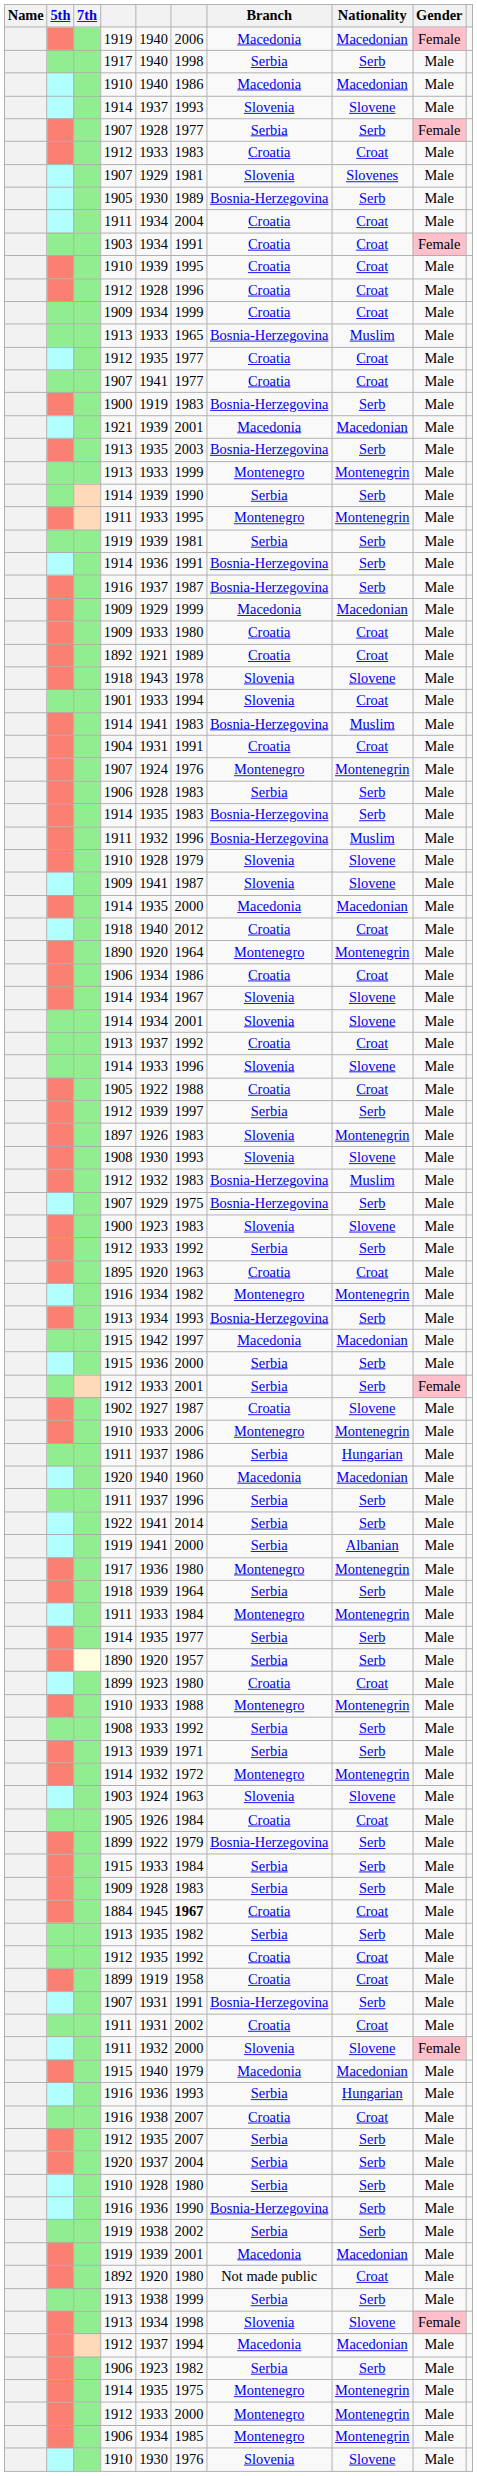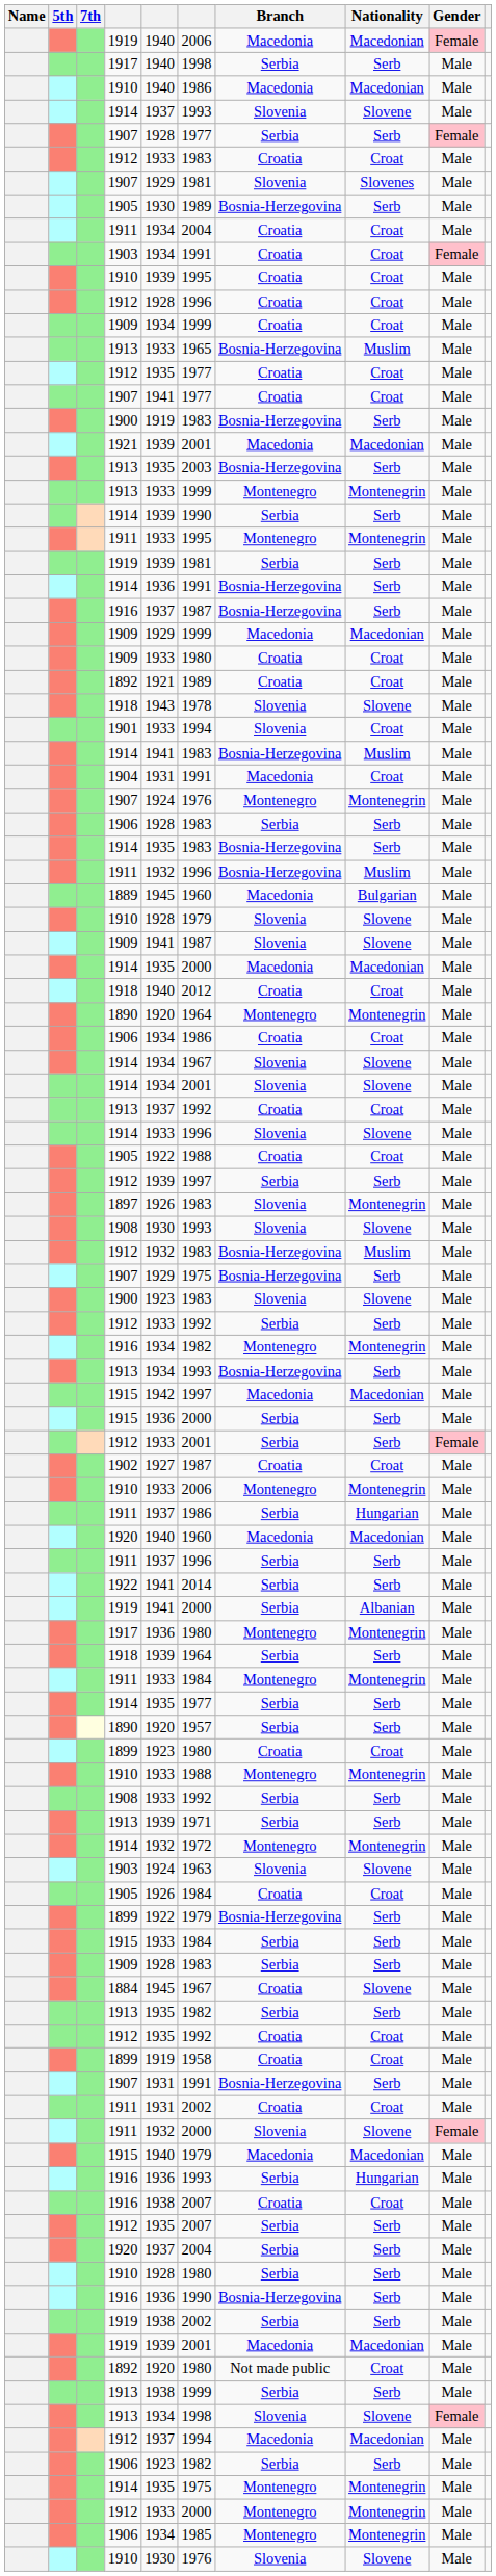1904 | Branch: Croatia -> Macedonia
+ row: 1889 | 1945 | 1960 | Macedonia | Bulgarian | Male
- row: 1895 | 1920 | 1963 | Croatia | Croat | Male
1902 | Nationality: Slovene -> Croat
1884 | column 6: bold -> normal
1884 | Nationality: Croat -> Slovene
